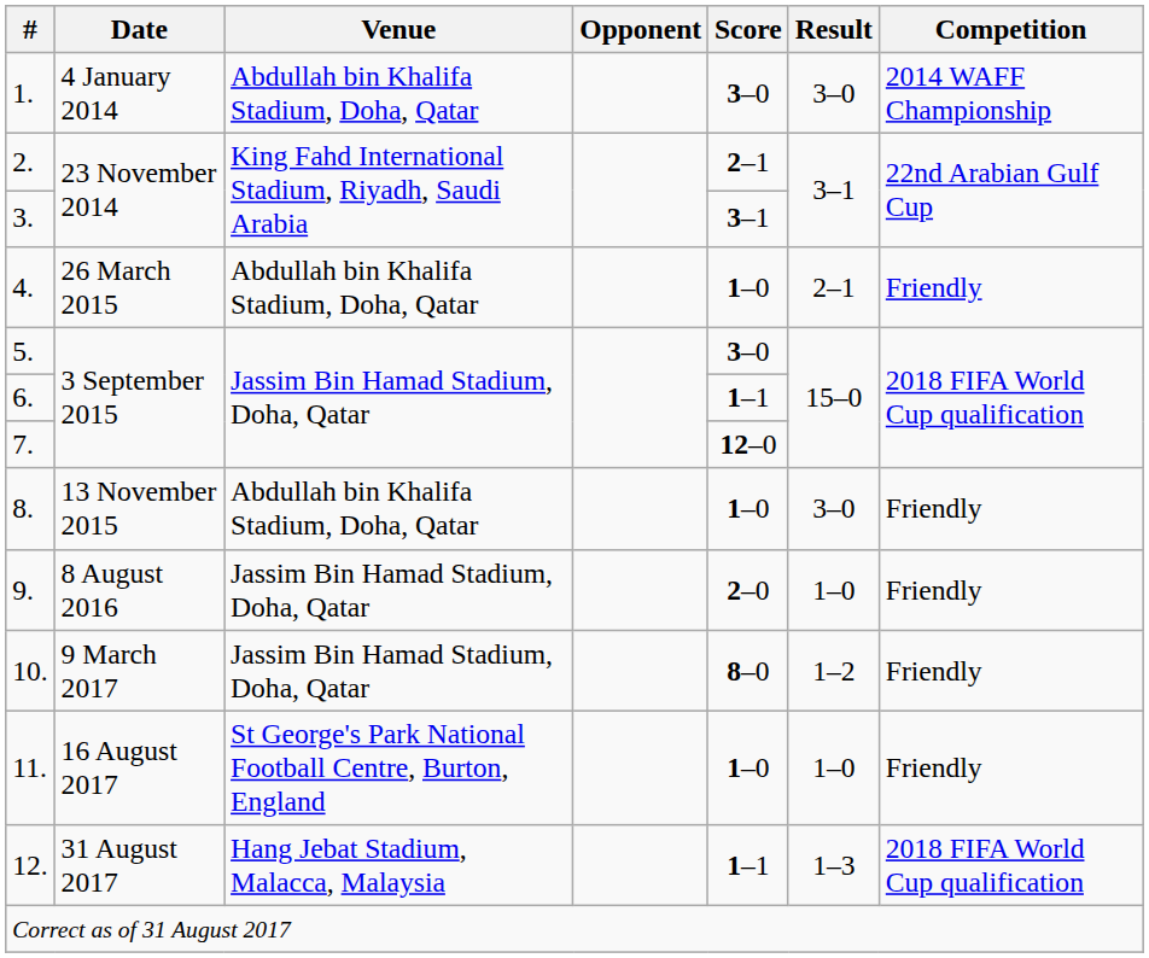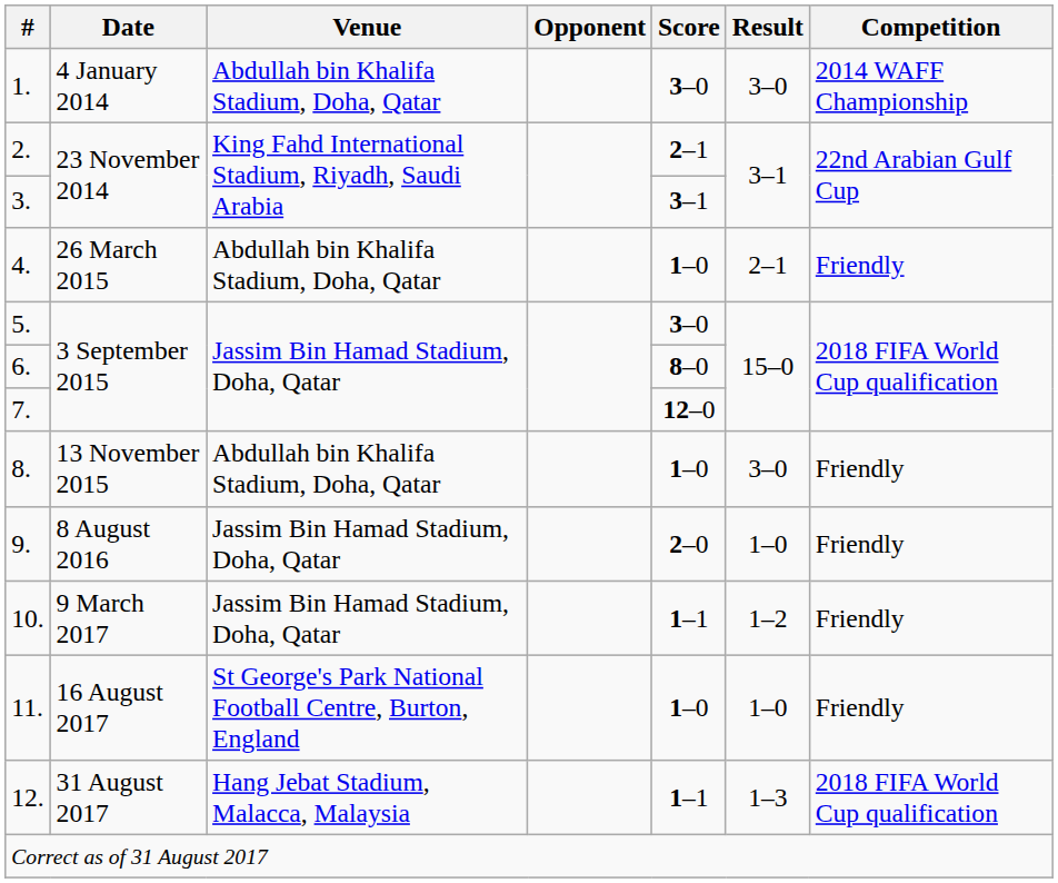6. | Score: 1–1 -> 8–0
10. | Score: 8–0 -> 1–1
